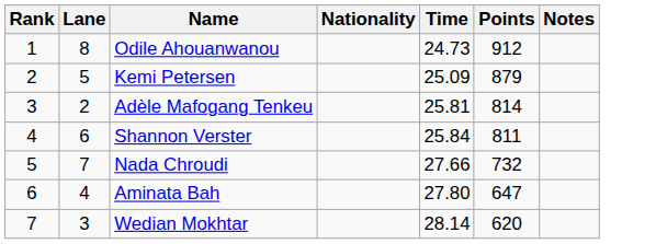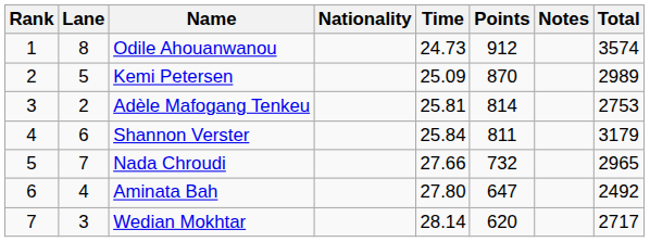+ column: Total | 3574 | 2989 | 2753 | 3179 | 2965 | 2492 | 2717
Kemi Petersen | Points: 879 -> 870
